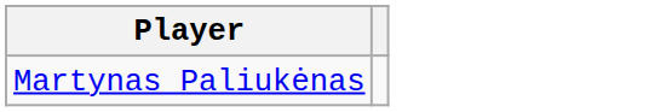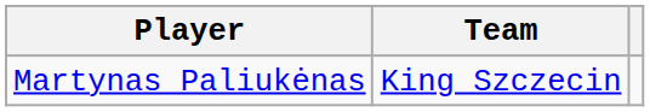+ column: Team | King Szczecin
